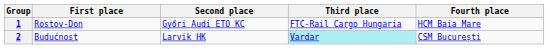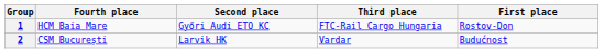columns swapped: First place <-> Fourth place
2 | Third place: paleturquoise background -> no background
